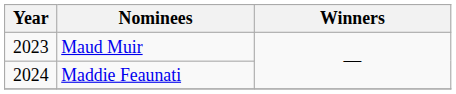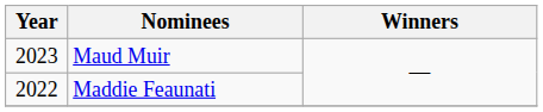Maddie Feaunati | Year: 2024 -> 2022
